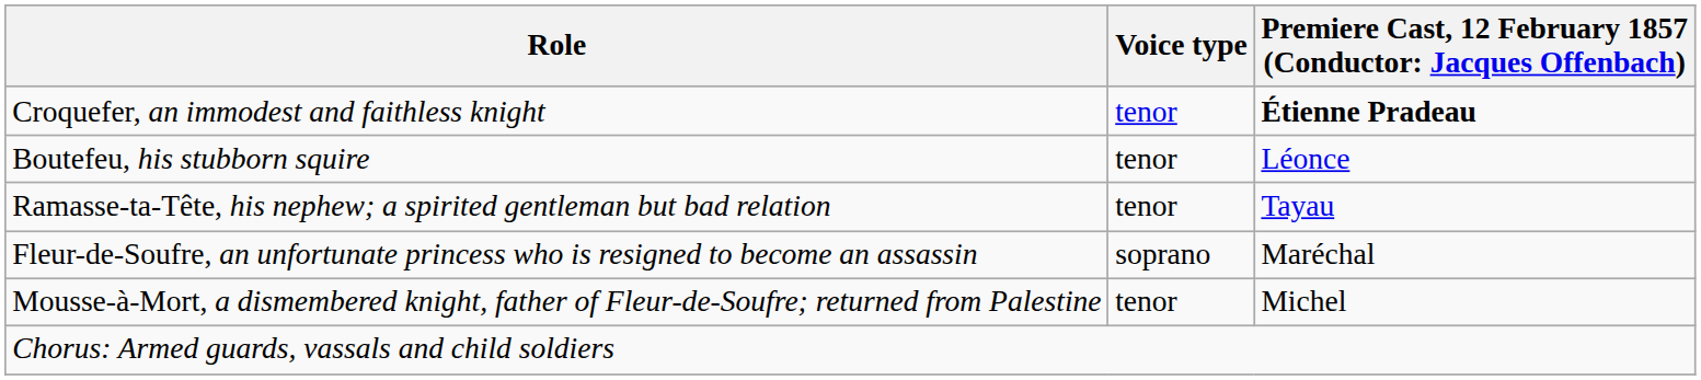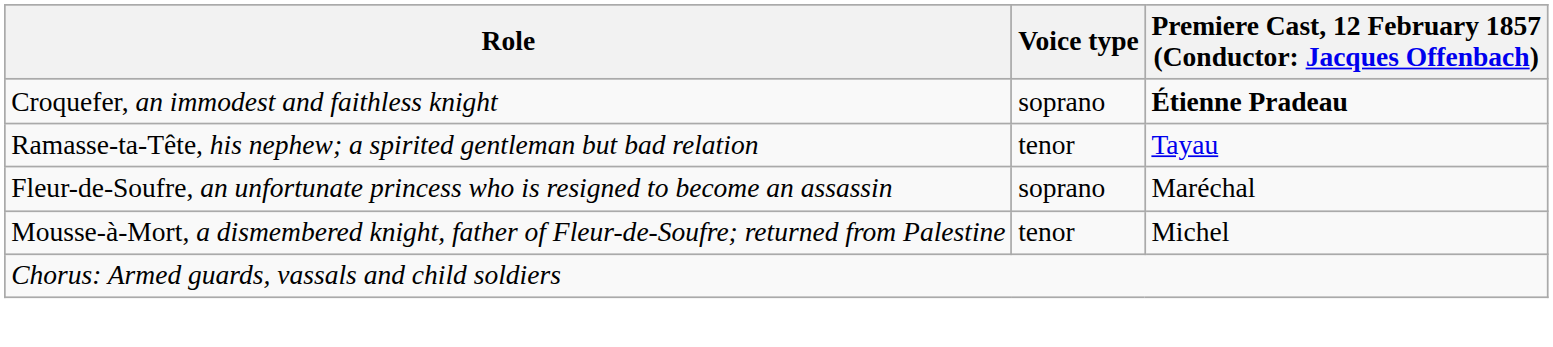Croquefer, an immodest and faithless knight | Voice type: tenor -> soprano
- row: Boutefeu, his stubborn squire | tenor | Léonce
